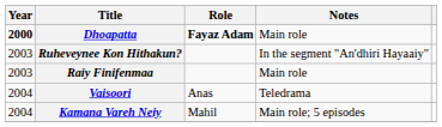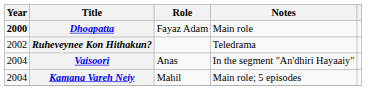Dhoapatta | Role: bold -> normal
Ruheveynee Kon Hithakun? | Year: 2003 -> 2002
Ruheveynee Kon Hithakun? | Notes: In the segment "An'dhiri Hayaaiy" -> Teledrama
- row: 2003 | Raiy Finifenmaa | Main role
Vaisoori | Notes: Teledrama -> In the segment "An'dhiri Hayaaiy"
